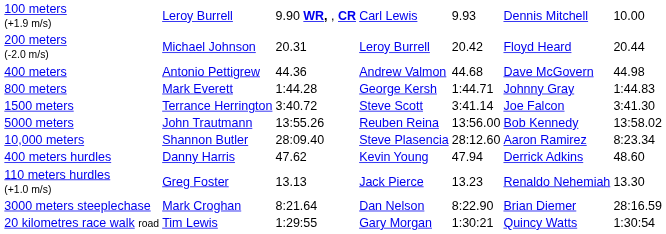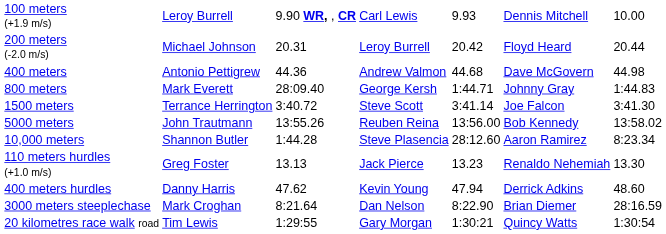800 meters | column 3: 1:44.28 -> 28:09.40
10,000 meters | column 3: 28:09.40 -> 1:44.28
rows swapped: 110 meters hurdles (+1.0 m/s) <-> 400 meters hurdles
